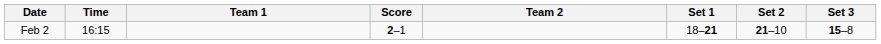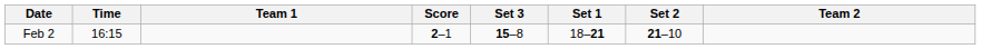columns swapped: Team 2 <-> Set 3
